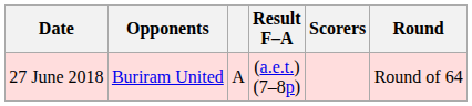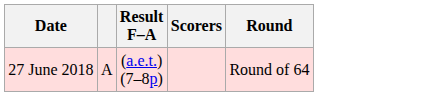- column: Opponents | Buriram United
